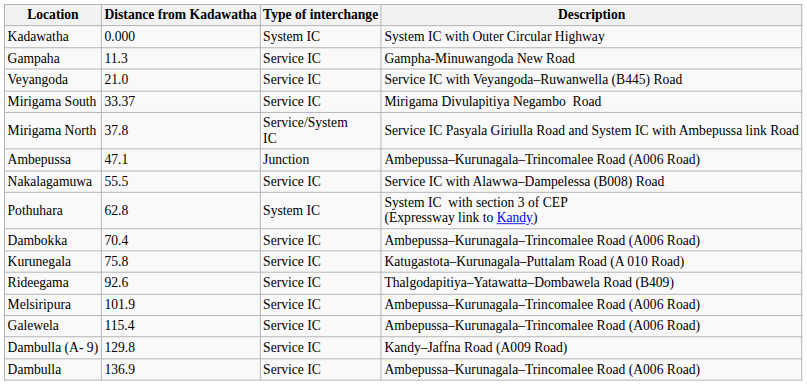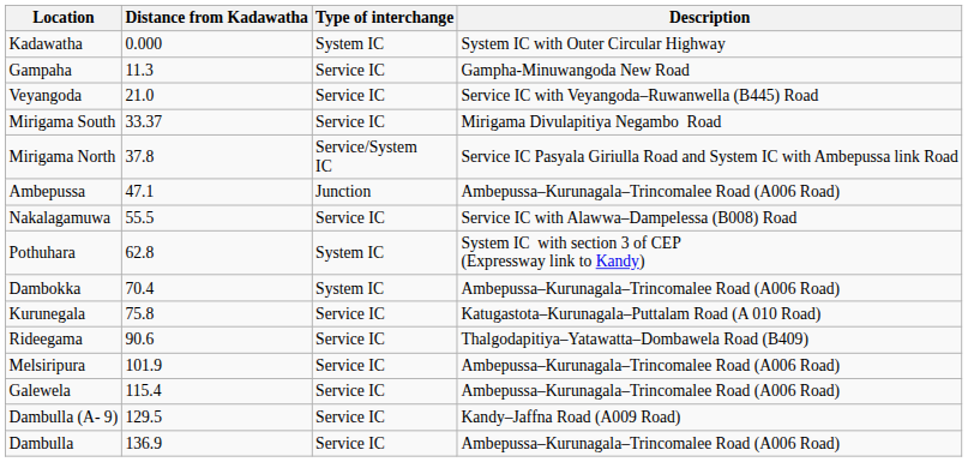Dambokka | Type of interchange: Service IC -> System IC
Rideegama | Distance from Kadawatha: 92.6 -> 90.6
Dambulla (A- 9) | Distance from Kadawatha: 129.8 -> 129.5
